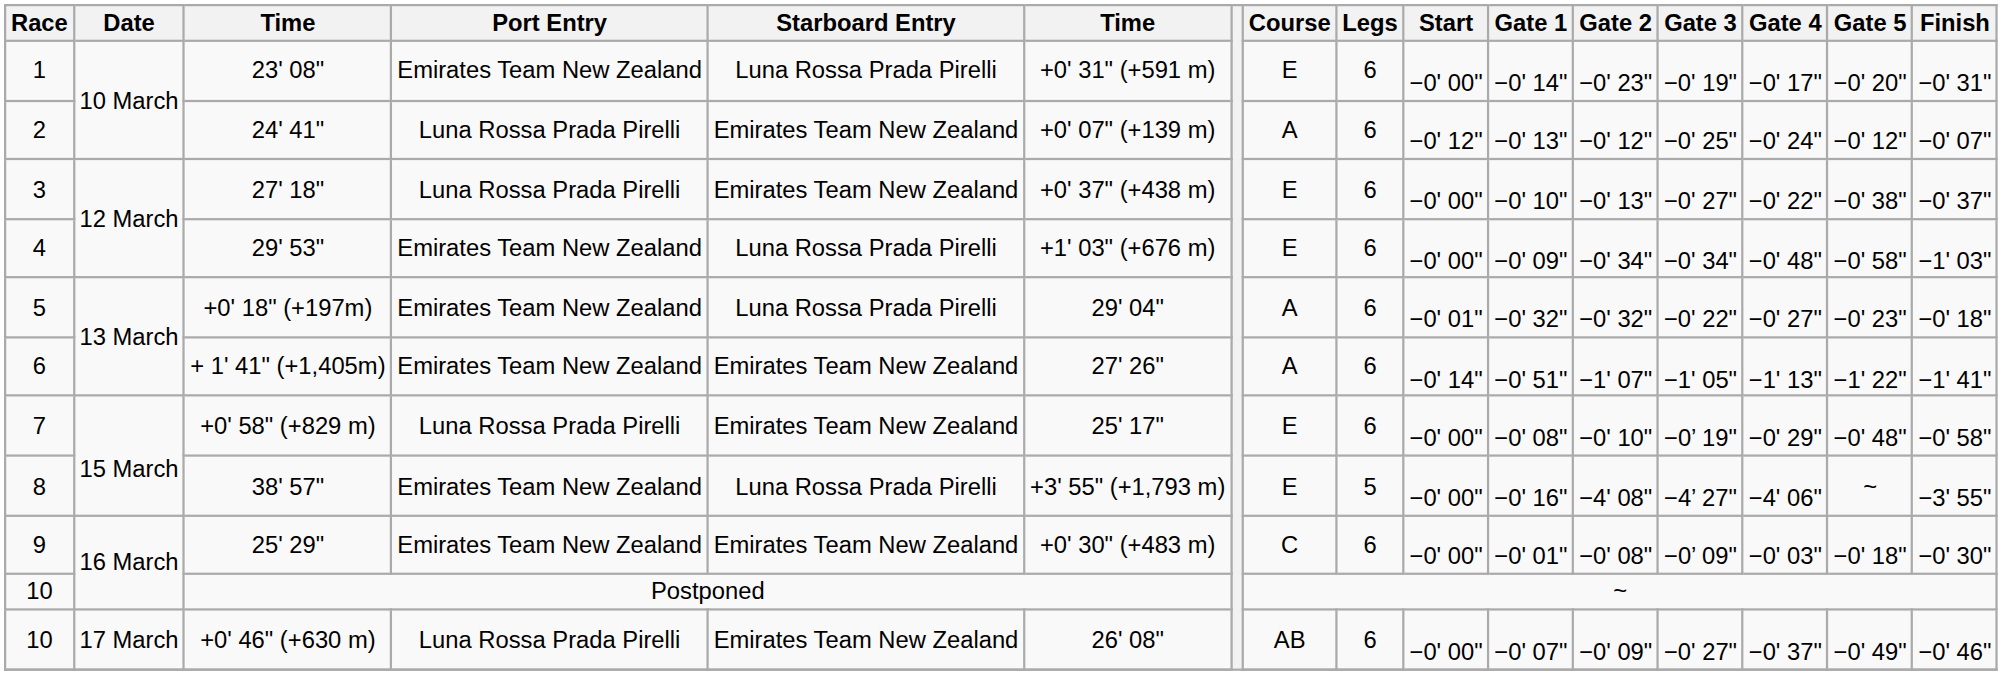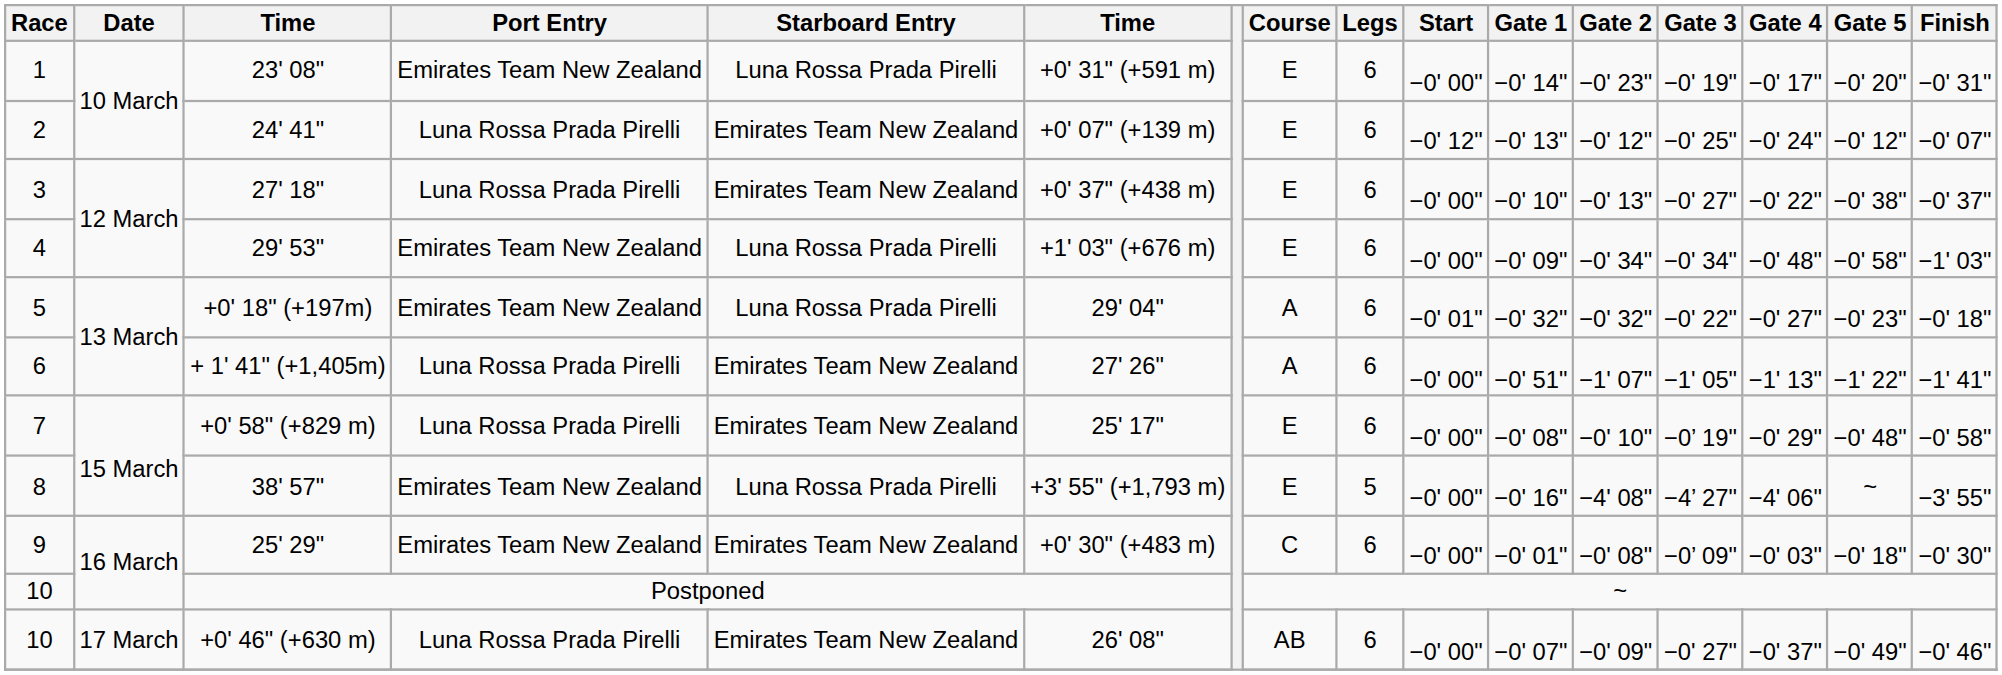24' 41" | Course: A -> E
+ 1' 41" (+1,405m) | Port Entry: Emirates Team New Zealand -> Luna Rossa Prada Pirelli
+ 1' 41" (+1,405m) | Start: −0' 14" -> −0' 00"
